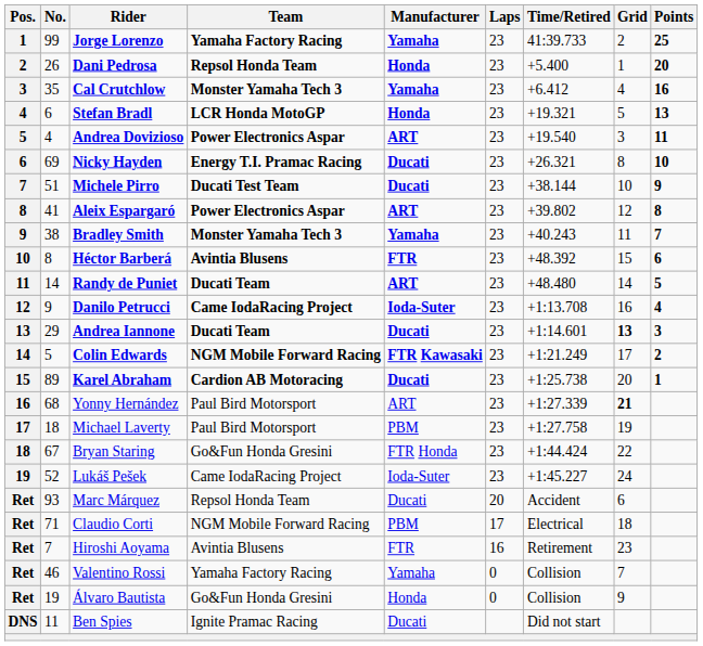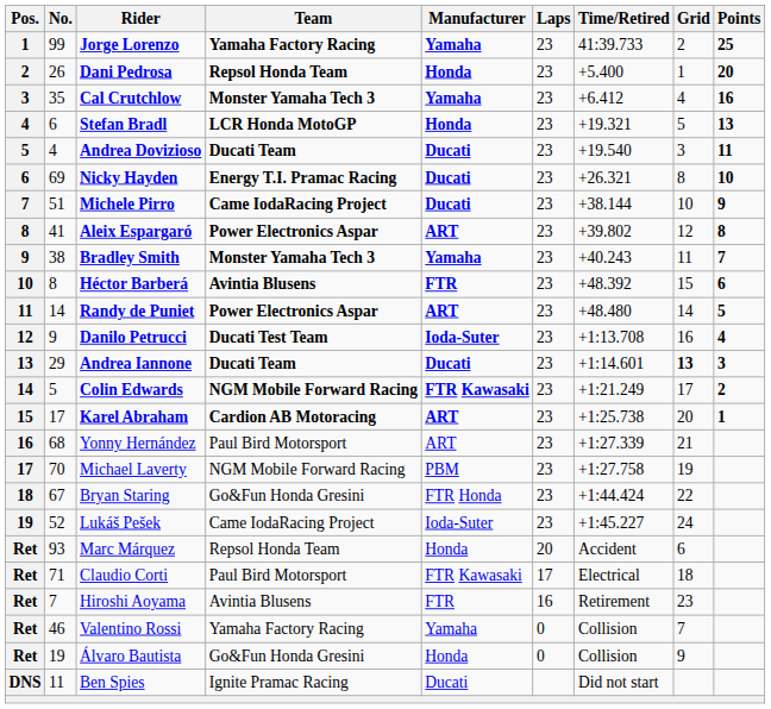Andrea Dovizioso | Team: Power Electronics Aspar -> Ducati Team
Andrea Dovizioso | Manufacturer: ART -> Ducati
Michele Pirro | Team: Ducati Test Team -> Came IodaRacing Project
Randy de Puniet | Team: Ducati Team -> Power Electronics Aspar
Danilo Petrucci | Team: Came IodaRacing Project -> Ducati Test Team
Karel Abraham | No.: 89 -> 17
Karel Abraham | Manufacturer: Ducati -> ART
Yonny Hernández | Grid: bold -> normal
Michael Laverty | No.: 18 -> 70
Michael Laverty | Team: Paul Bird Motorsport -> NGM Mobile Forward Racing
Marc Márquez | Manufacturer: Ducati -> Honda
Claudio Corti | Team: NGM Mobile Forward Racing -> Paul Bird Motorsport
Claudio Corti | Manufacturer: PBM -> FTR Kawasaki
